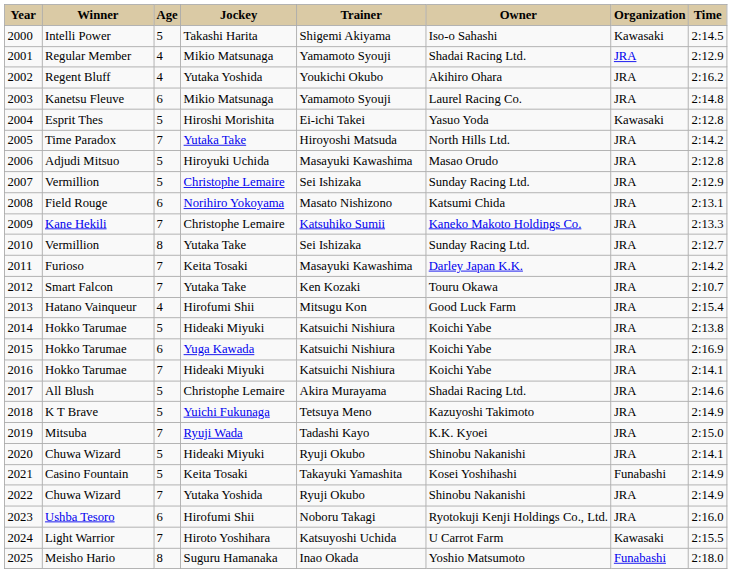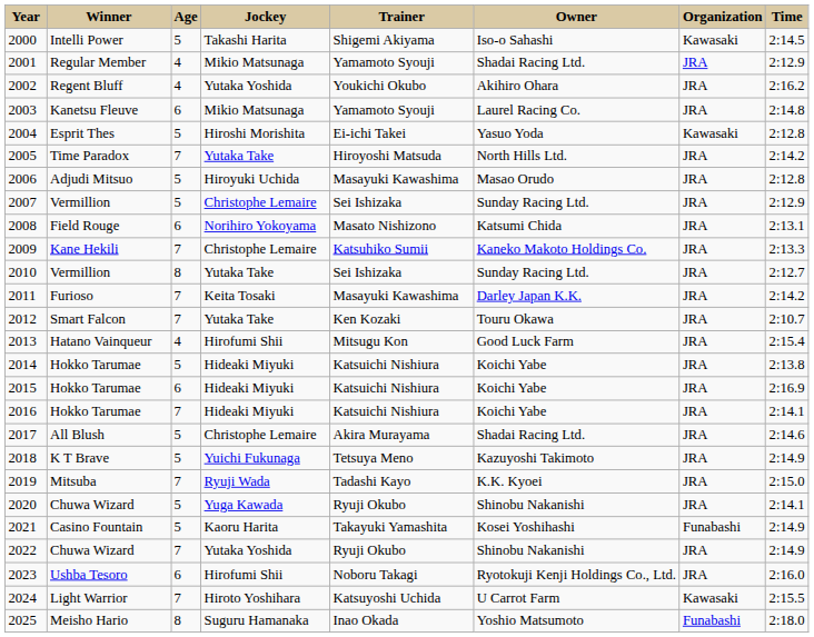2015 | Jockey: Yuga Kawada -> Hideaki Miyuki
2020 | Jockey: Hideaki Miyuki -> Yuga Kawada
2021 | Jockey: Keita Tosaki -> Kaoru Harita
